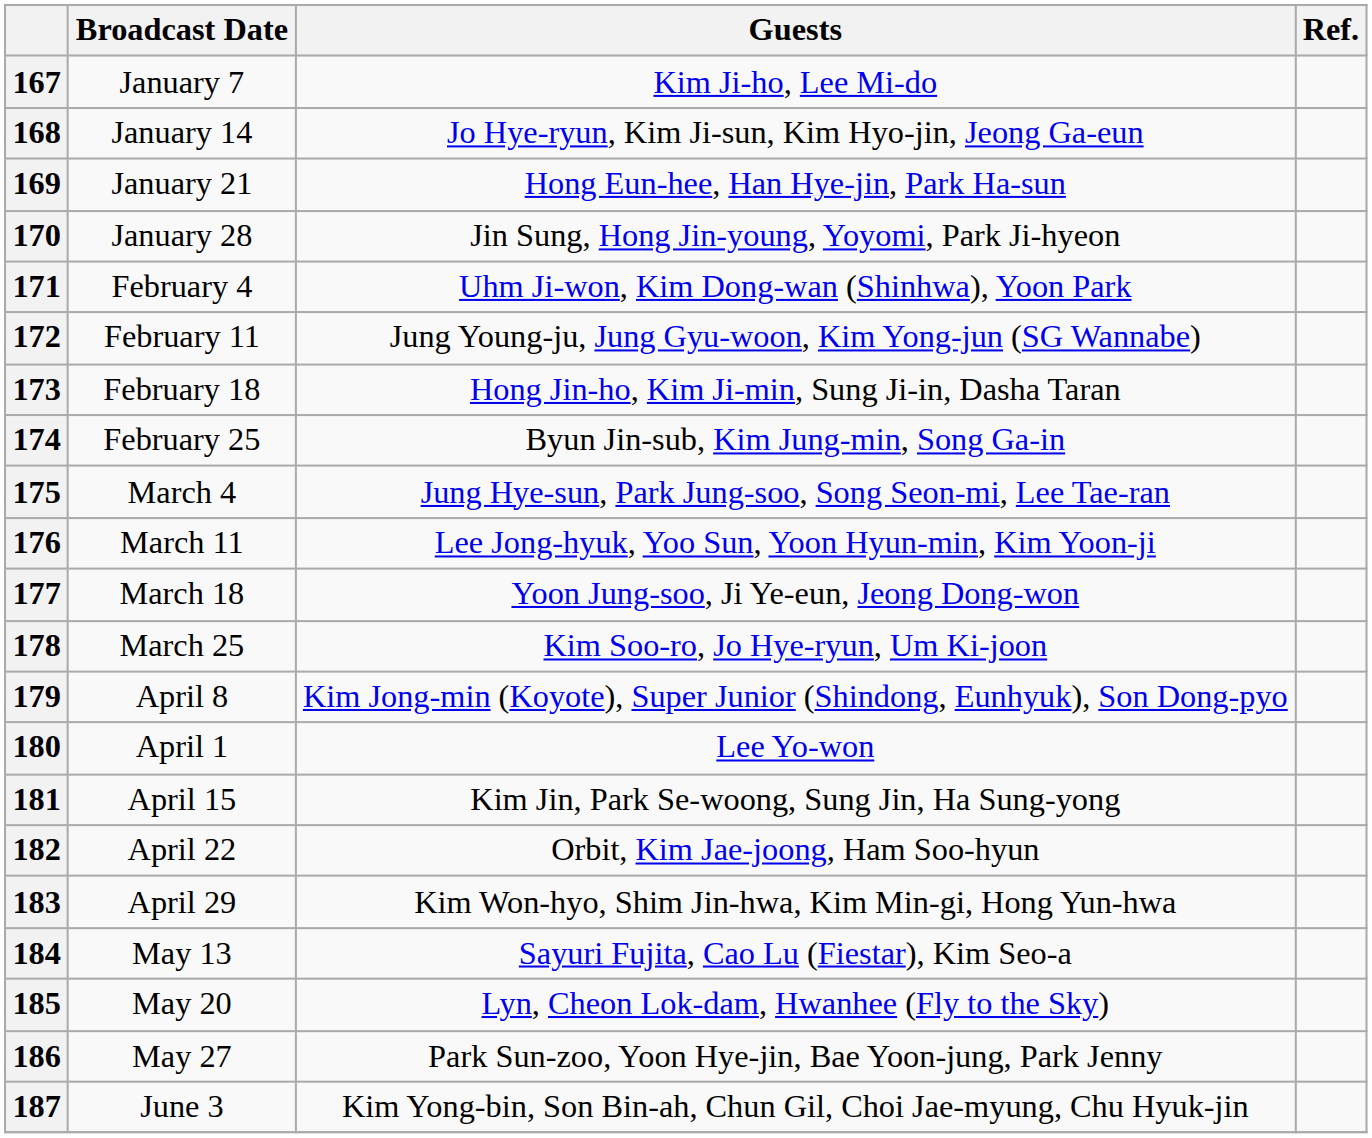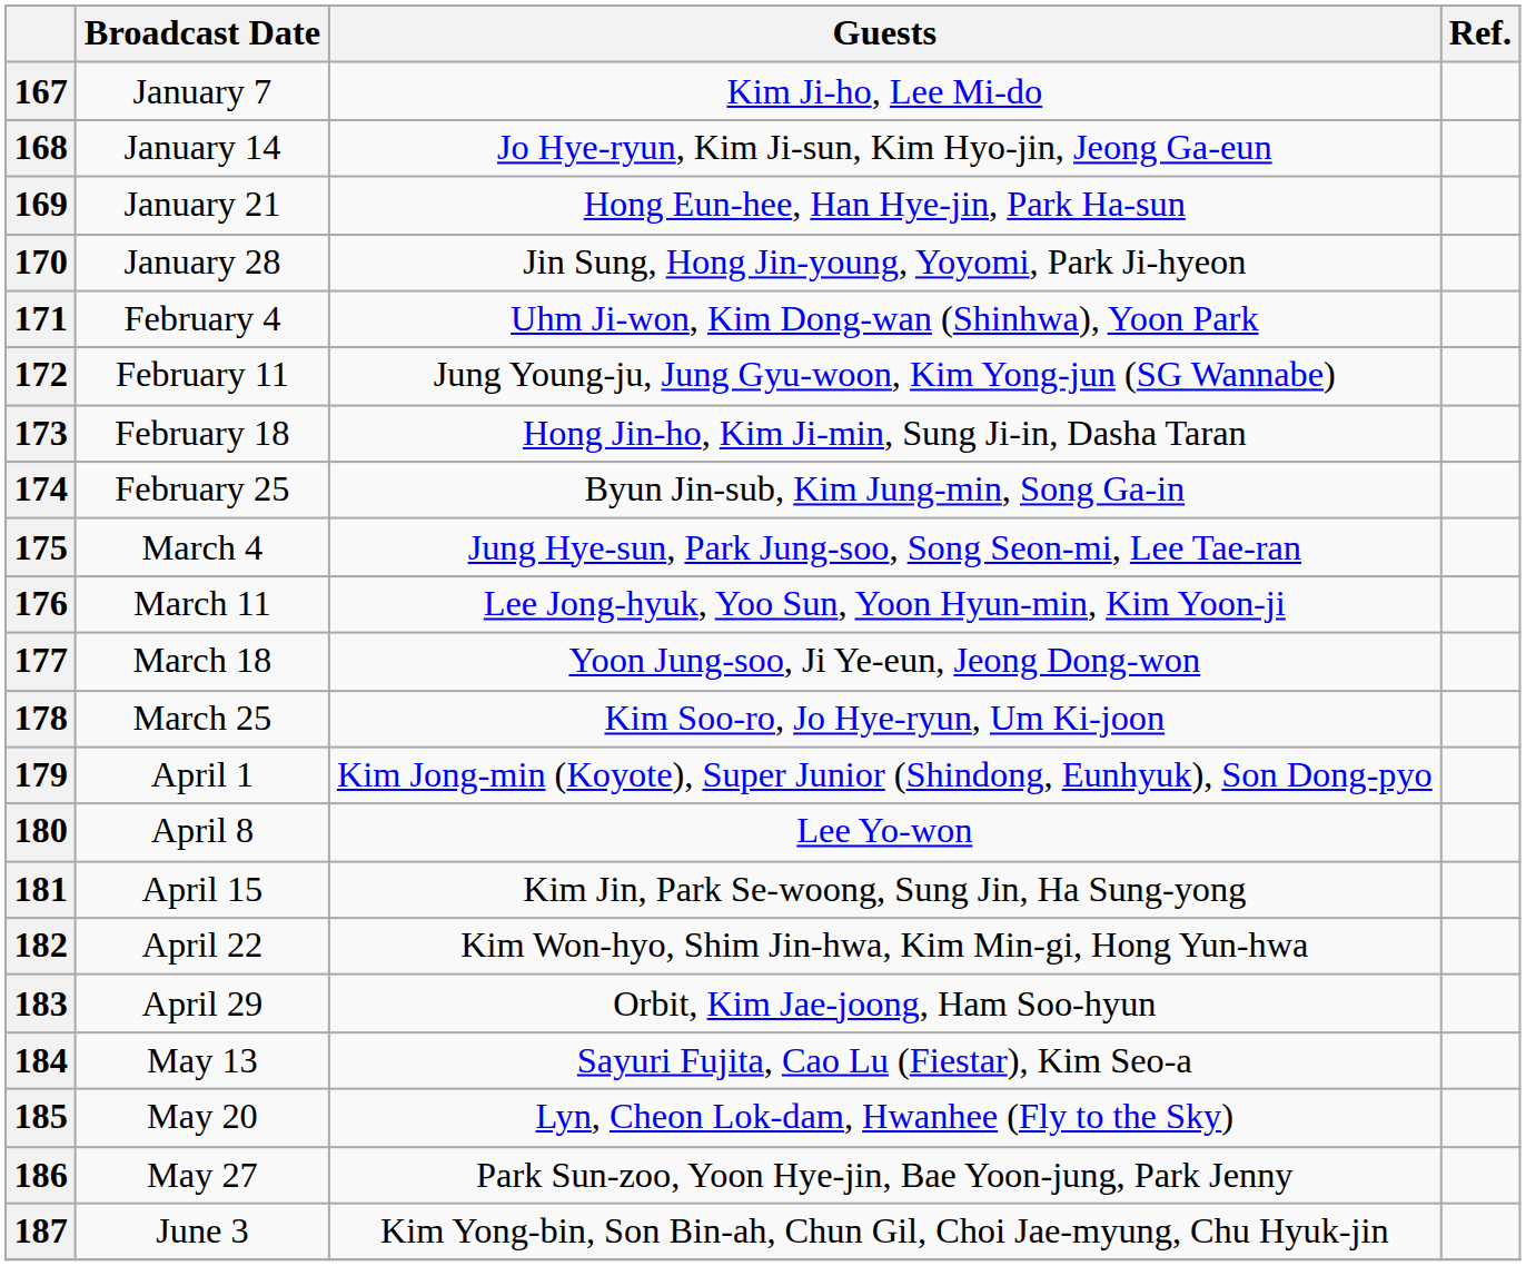179 | Broadcast Date: April 8 -> April 1
180 | Broadcast Date: April 1 -> April 8
182 | Guests: Orbit, Kim Jae-joong, Ham Soo-hyun -> Kim Won-hyo, Shim Jin-hwa, Kim Min-gi, Hong Yun-hwa
183 | Guests: Kim Won-hyo, Shim Jin-hwa, Kim Min-gi, Hong Yun-hwa -> Orbit, Kim Jae-joong, Ham Soo-hyun
